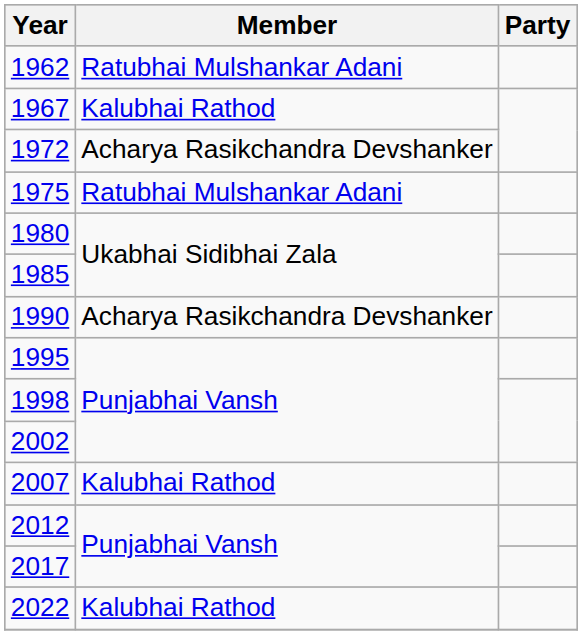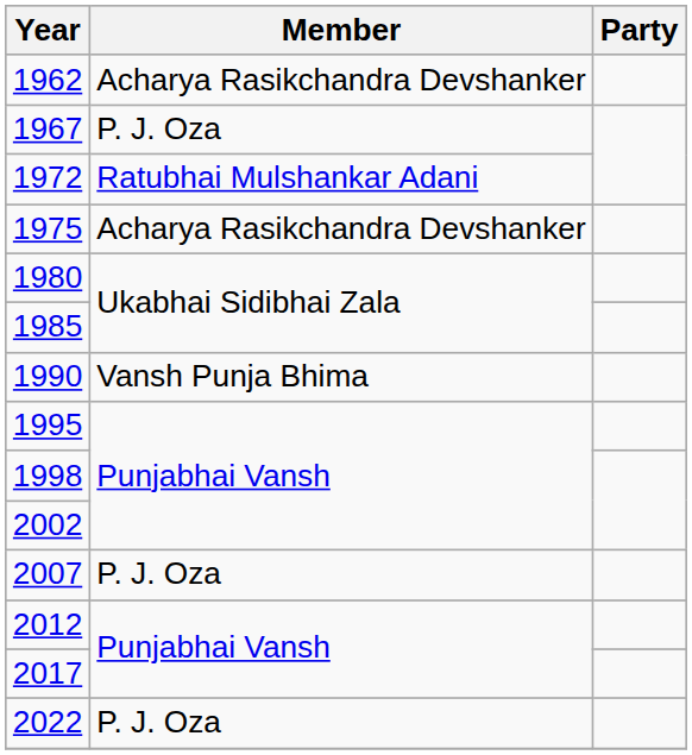1962 | Member: Ratubhai Mulshankar Adani -> Acharya Rasikchandra Devshanker
1967 | Member: Kalubhai Rathod -> P. J. Oza
1972 | Member: Acharya Rasikchandra Devshanker -> Ratubhai Mulshankar Adani
1975 | Member: Ratubhai Mulshankar Adani -> Acharya Rasikchandra Devshanker
1990 | Member: Acharya Rasikchandra Devshanker -> Vansh Punja Bhima
2007 | Member: Kalubhai Rathod -> P. J. Oza
2022 | Member: Kalubhai Rathod -> P. J. Oza
